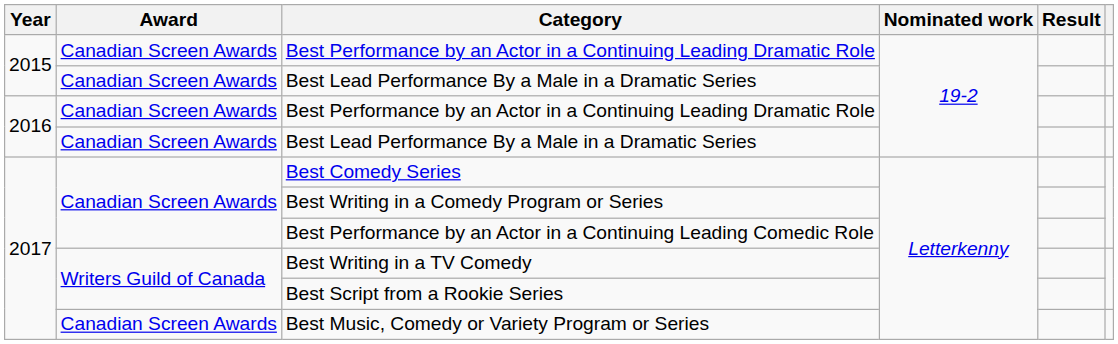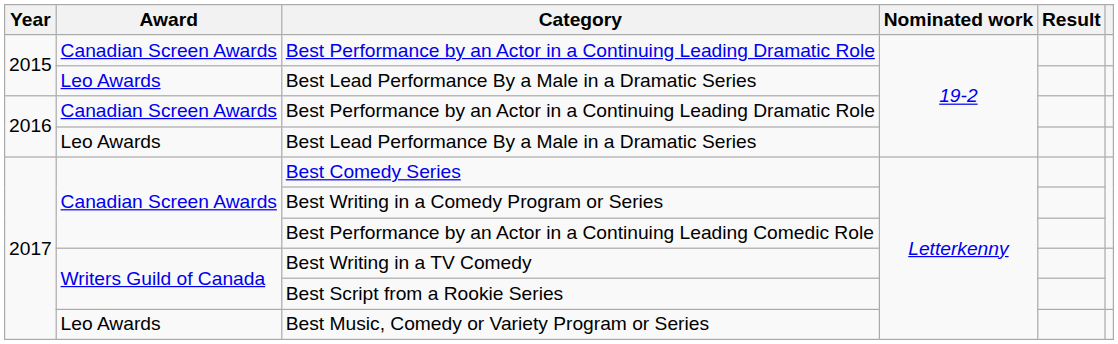2015 / Best Lead Performance By a Male in a Dramatic Series | Award: Canadian Screen Awards -> Leo Awards
2016 / Best Lead Performance By a Male in a Dramatic Series | Award: Canadian Screen Awards -> Leo Awards
Best Music, Comedy or Variety Program or Series | Award: Canadian Screen Awards -> Leo Awards
